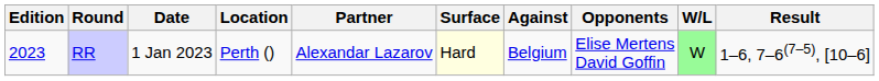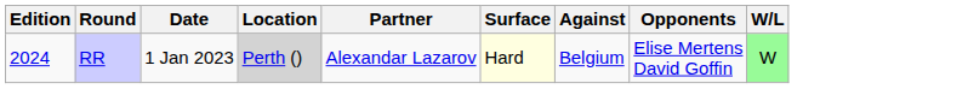- column: Result | 1–6, 7–6(7–5), [10–6]
RR | Edition: 2023 -> 2024
RR | Location: no background -> lightgrey background
